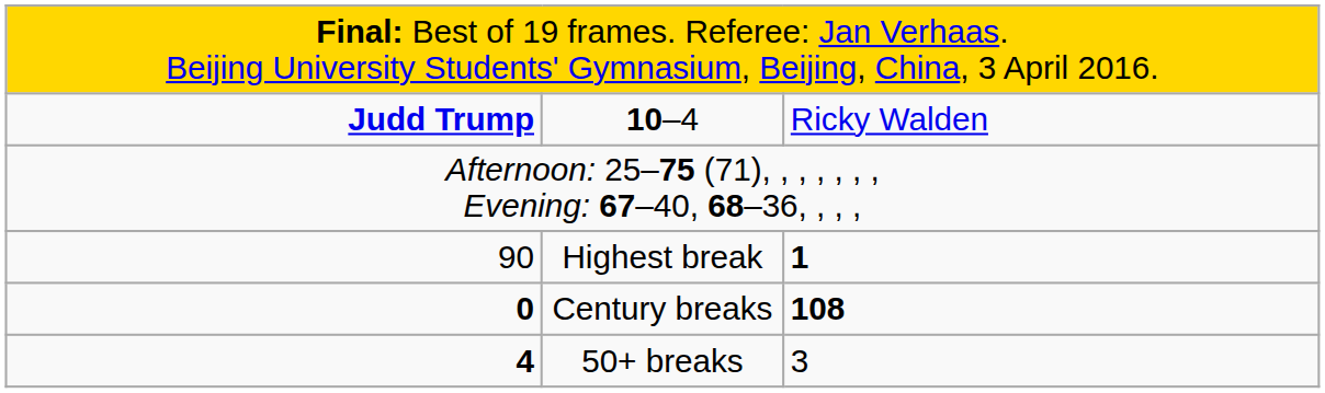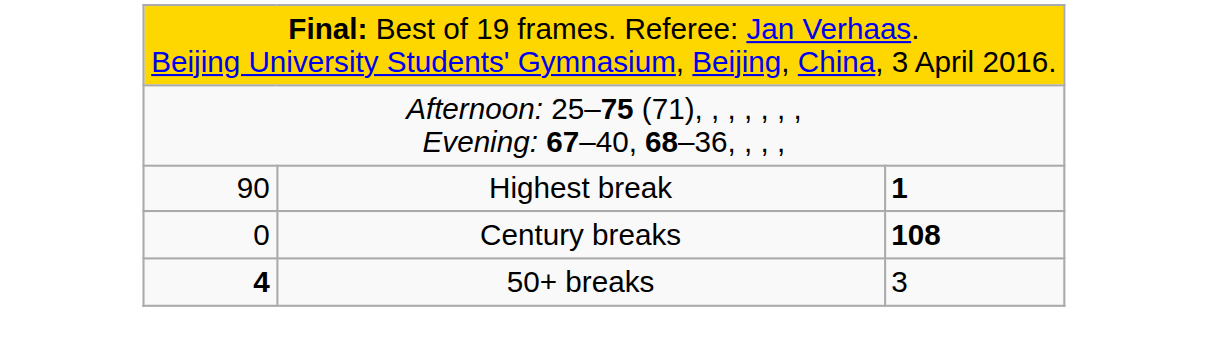- row: Judd Trump | 10–4 | Ricky Walden
Century breaks | column 1: bold -> normal
